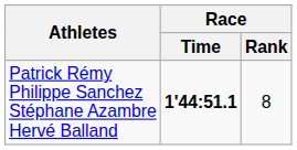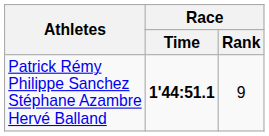Patrick Rémy Philippe Sanchez Stéphane Azambre Hervé Balland | Race / Rank: 8 -> 9
